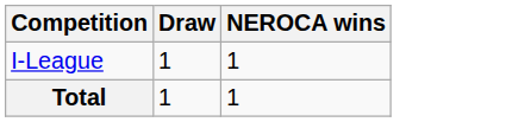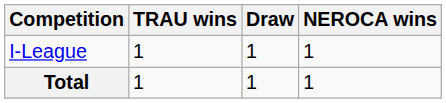+ column: TRAU wins | 1 | 1
